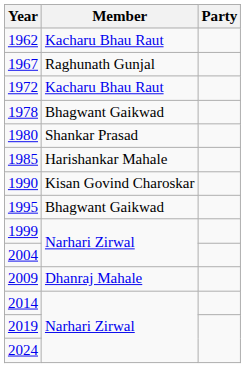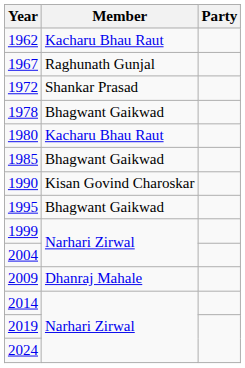1972 | Member: Kacharu Bhau Raut -> Shankar Prasad
1980 | Member: Shankar Prasad -> Kacharu Bhau Raut
1985 | Member: Harishankar Mahale -> Bhagwant Gaikwad
